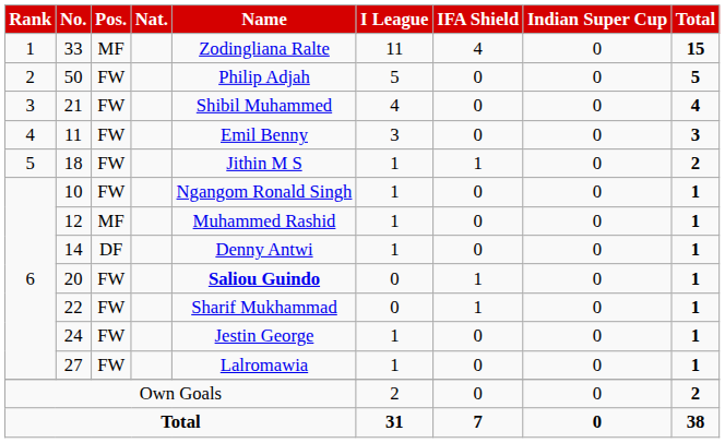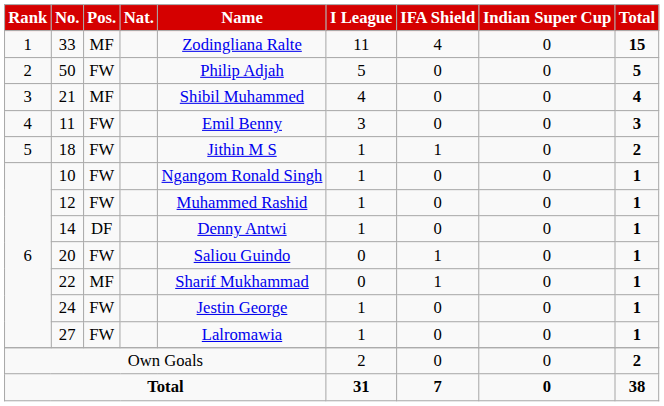21 | Pos.: FW -> MF
12 | Pos.: MF -> FW
20 | Name: bold -> normal
22 | Pos.: FW -> MF
